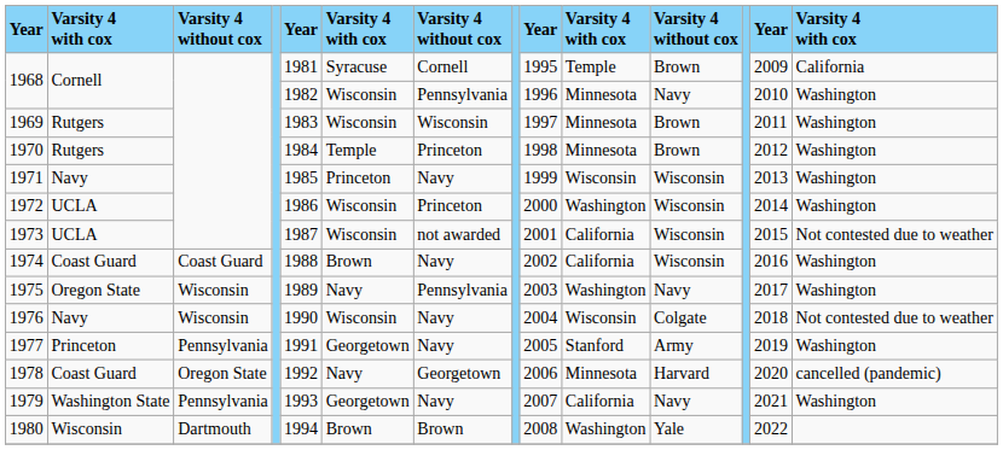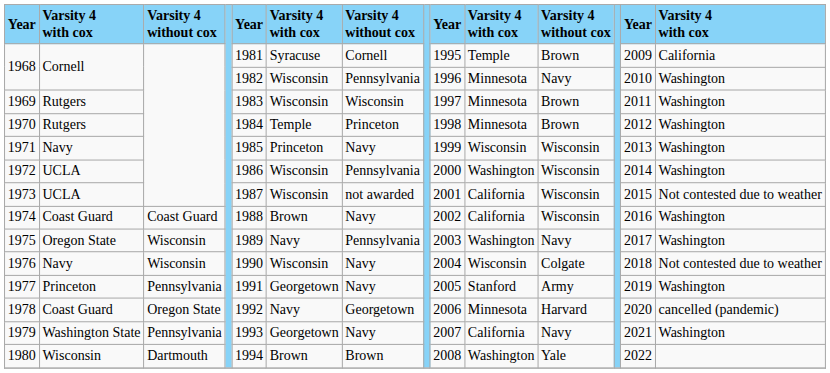1972 | column 7: Princeton -> Pennsylvania
